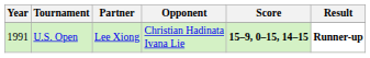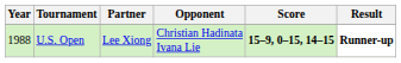U.S. Open | Year: 1991 -> 1988
